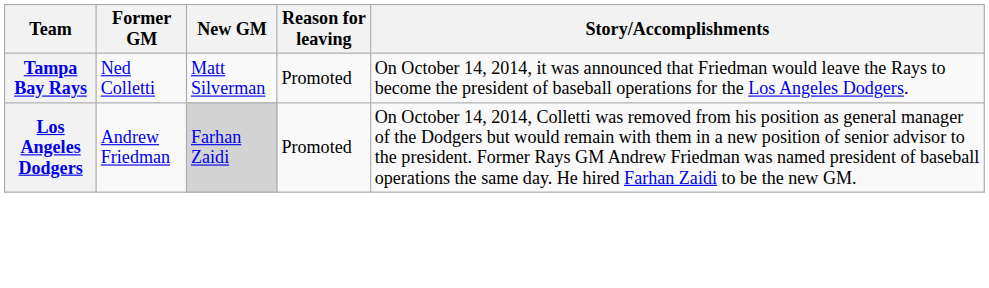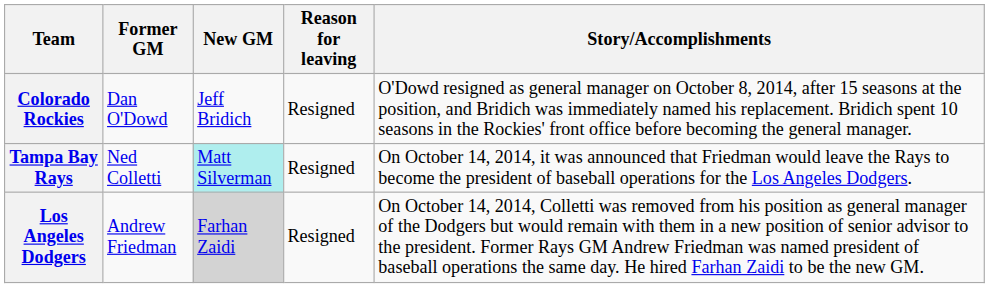+ row: Colorado Rockies | Dan O'Dowd | Jeff Bridich | Resigned | O'Dowd resigned as general manager on October 8, 2014, after 15 seasons at the position, and Bridich was immediately named his replacement. Bridich spent 10 seasons in the Rockies' front office before becoming the general manager.
Tampa Bay Rays | New GM: no background -> paleturquoise background
Tampa Bay Rays | Reason for leaving: Promoted -> Resigned
Los Angeles Dodgers | Reason for leaving: Promoted -> Resigned
